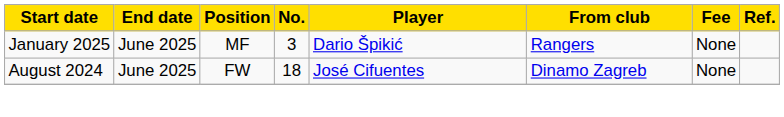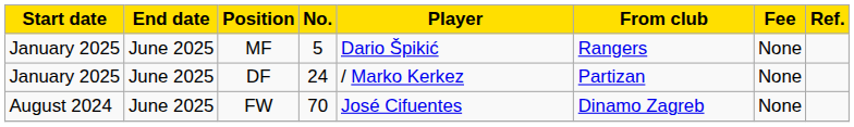MF | No.: 3 -> 5
+ row: January 2025 | June 2025 | DF | 24 | / Marko Kerkez | Partizan | None
FW | No.: 18 -> 70
